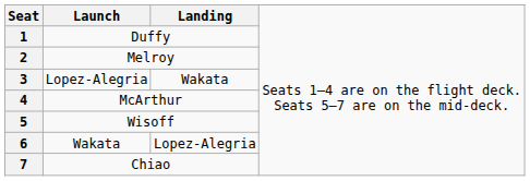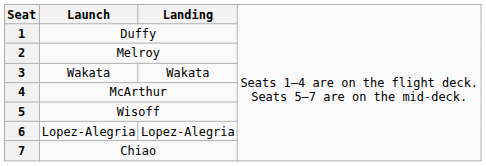3 | column 2: Lopez-Alegria -> Wakata
6 | column 2: Wakata -> Lopez-Alegria
